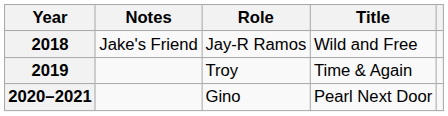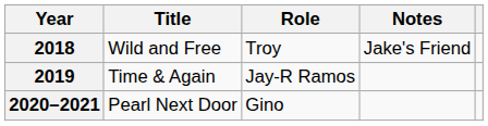columns swapped: Title <-> Notes
2018 | Role: Jay-R Ramos -> Troy
2019 | Role: Troy -> Jay-R Ramos
